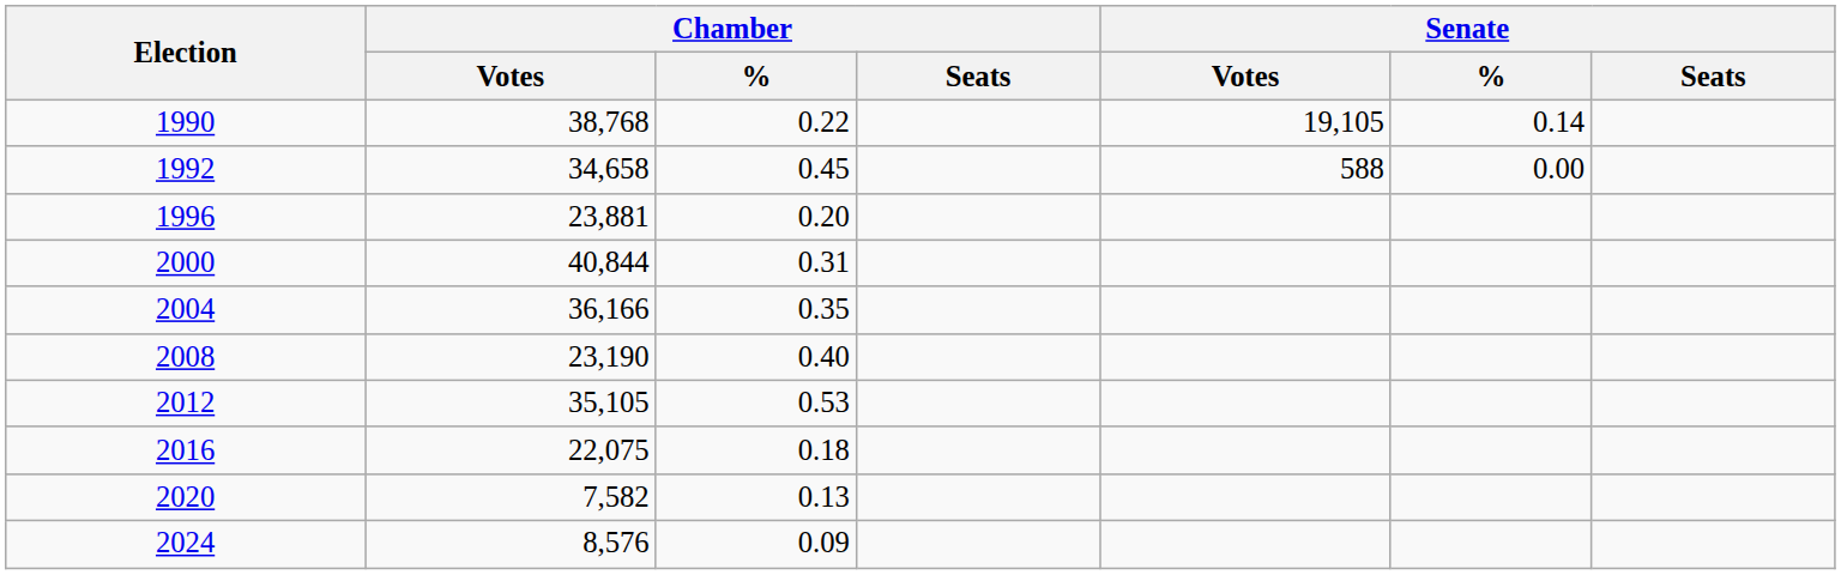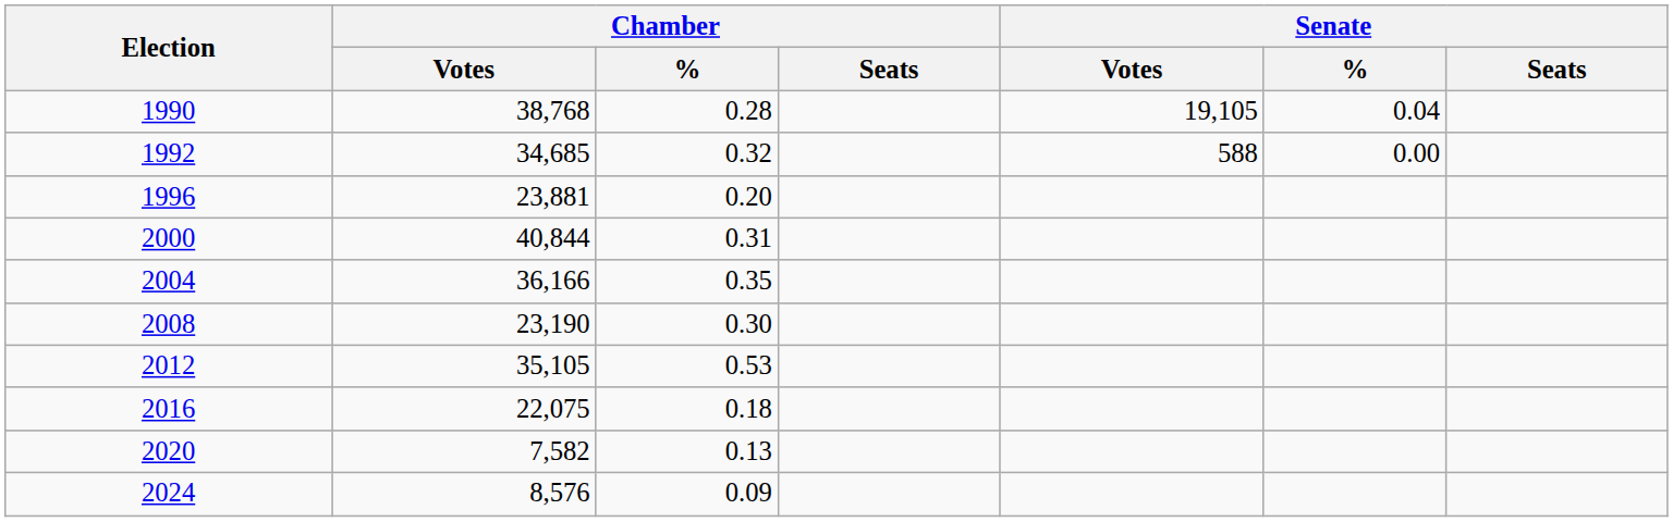1990 | Chamber / %: 0.22 -> 0.28
1990 | Senate / %: 0.14 -> 0.04
1992 | Chamber / Votes: 34,658 -> 34,685
1992 | Chamber / %: 0.45 -> 0.32
2008 | Chamber / %: 0.40 -> 0.30
